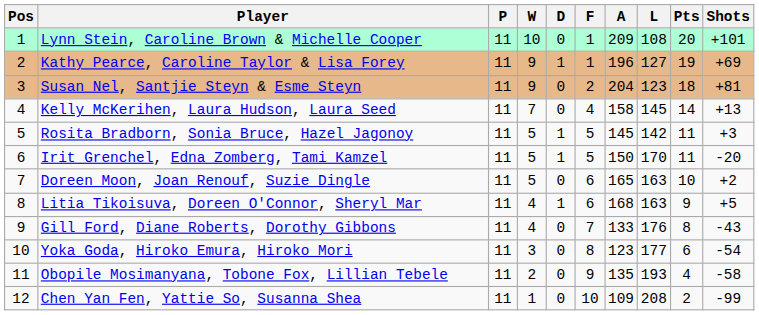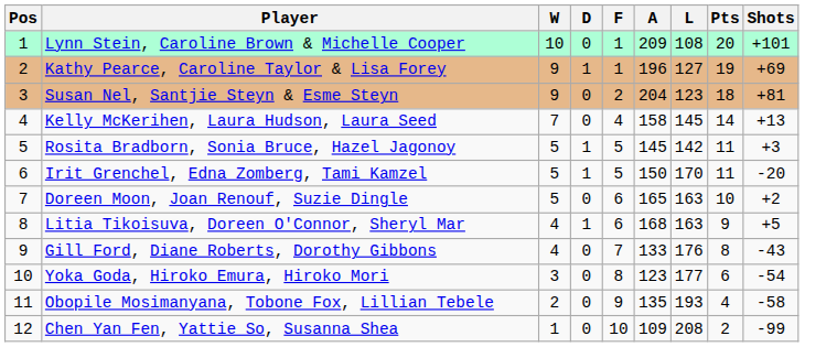- column: P | 11 | 11 | 11 | 11 | 11 | 11 | 11 | 11 | 11 | 11 | 11 | 11
